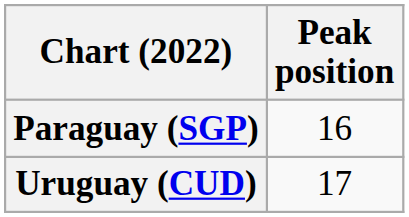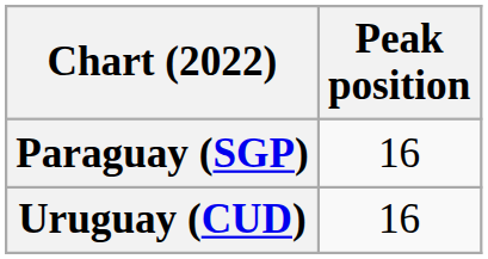Uruguay (CUD) | Peak position: 17 -> 16
